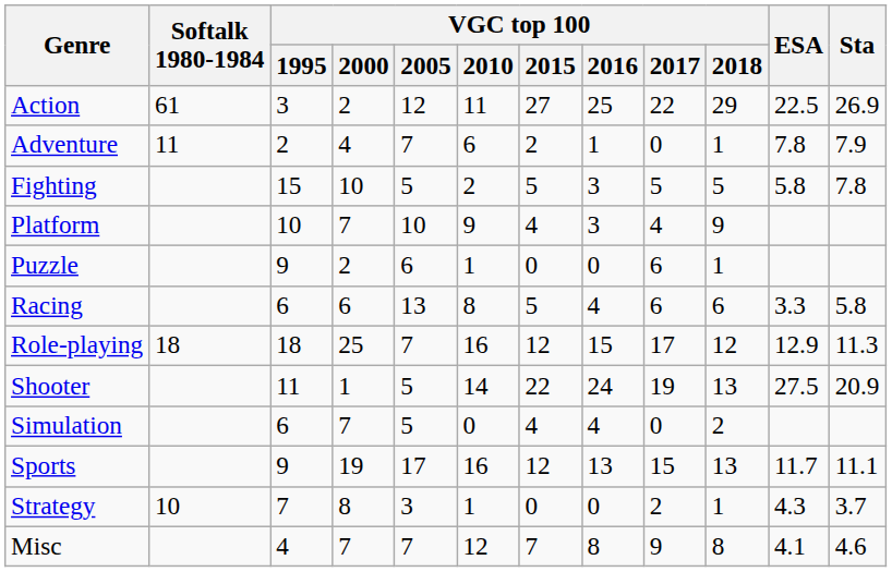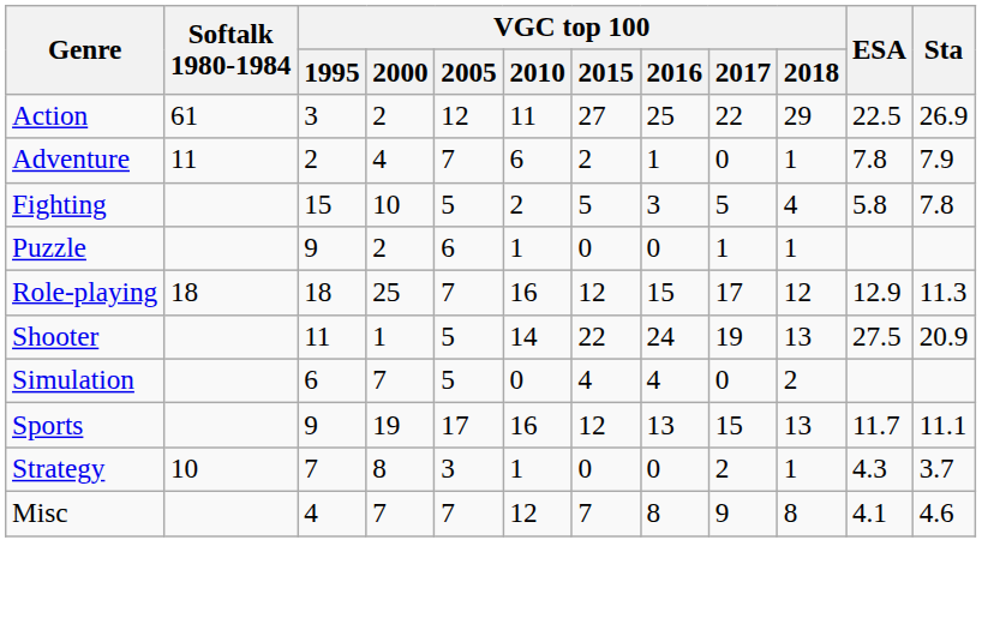Fighting | VGC top 100 / 2018: 5 -> 4
- row: Platform | 10 | 7 | 10 | 9 | 4 | 3 | 4 | 9
Puzzle | VGC top 100 / 2017: 6 -> 1
- row: Racing | 6 | 6 | 13 | 8 | 5 | 4 | 6 | 6 | 3.3 | 5.8
